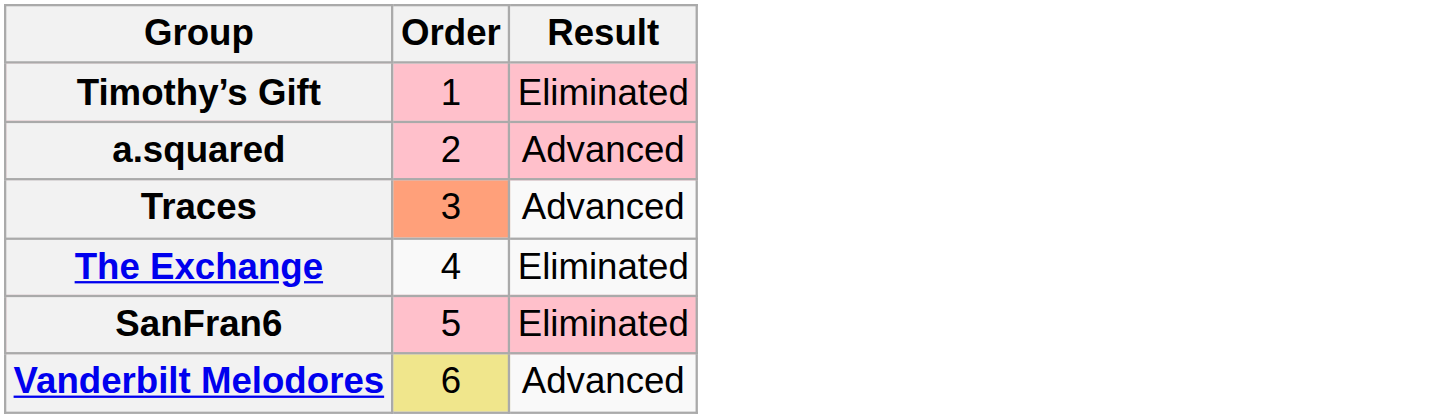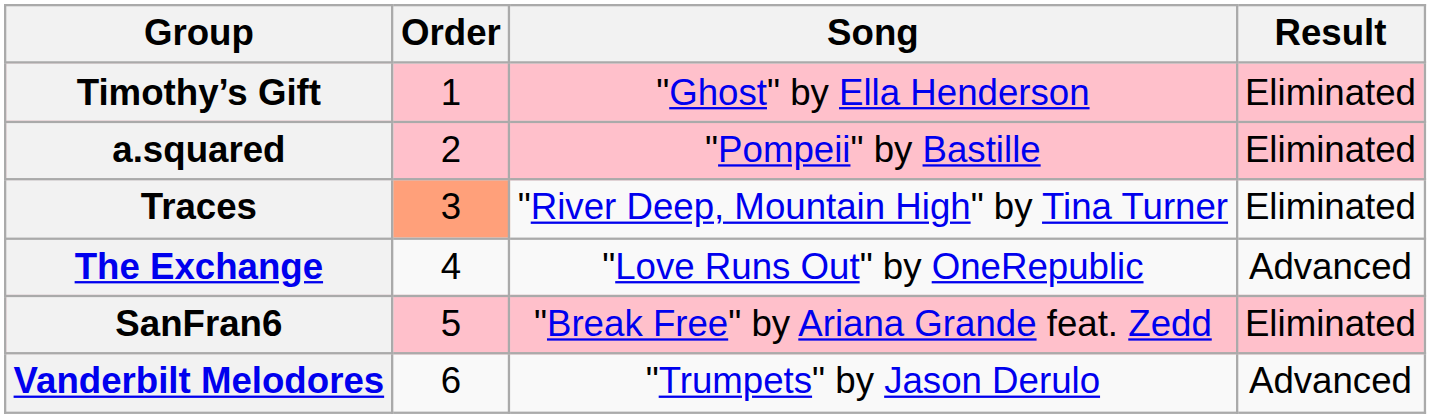+ column: Song | "Ghost" by Ella Henderson | "Pompeii" by Bastille | "River Deep, Mountain High" by Tina Turner | "Love Runs Out" by OneRepublic | "Break Free" by Ariana Grande feat. Zedd | "Trumpets" by Jason Derulo
a.squared | Result: Advanced -> Eliminated
Traces | Result: Advanced -> Eliminated
The Exchange | Result: Eliminated -> Advanced
Vanderbilt Melodores | Order: khaki background -> no background
